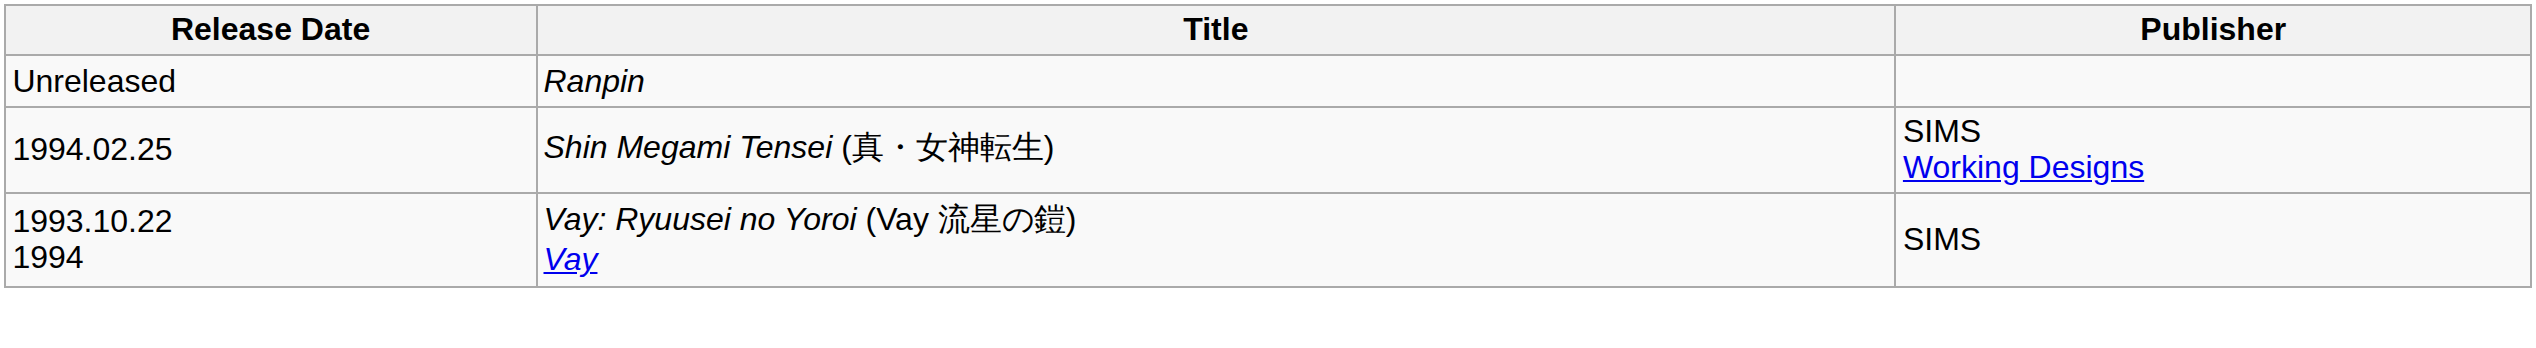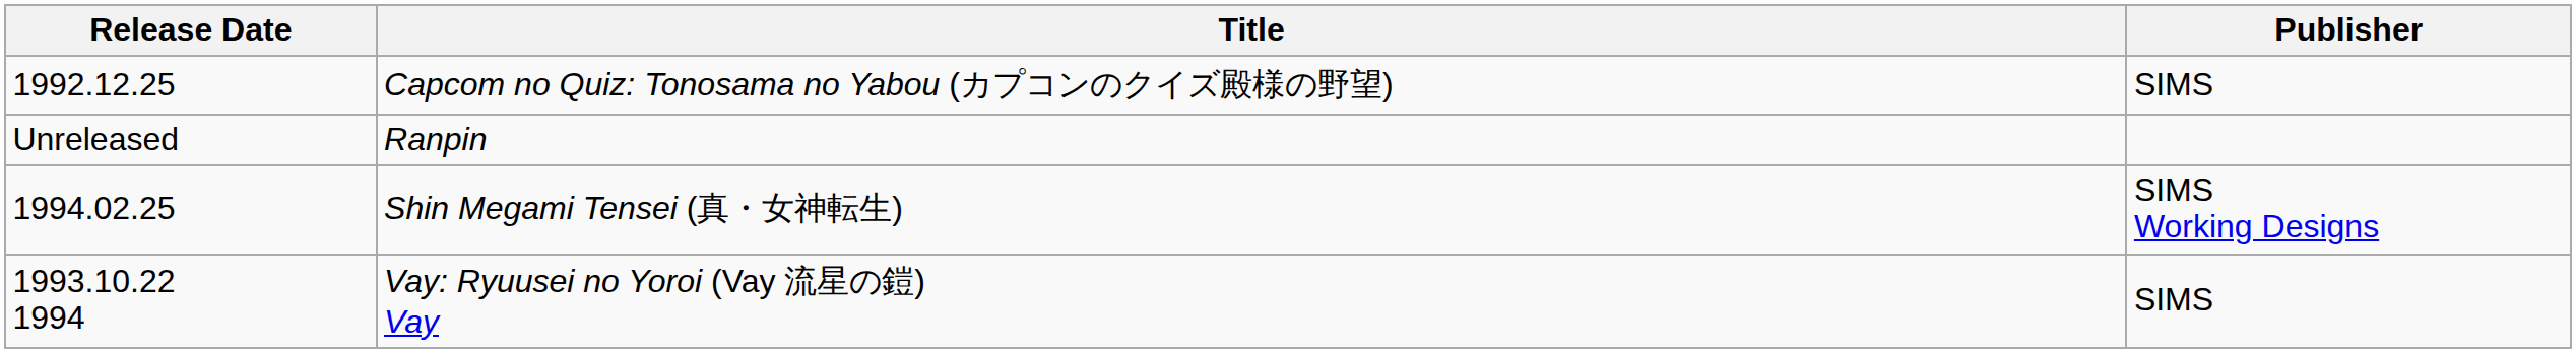+ row: 1992.12.25 | Capcom no Quiz: Tonosama no Yabou (カプコンのクイズ殿様の野望) | SIMS
